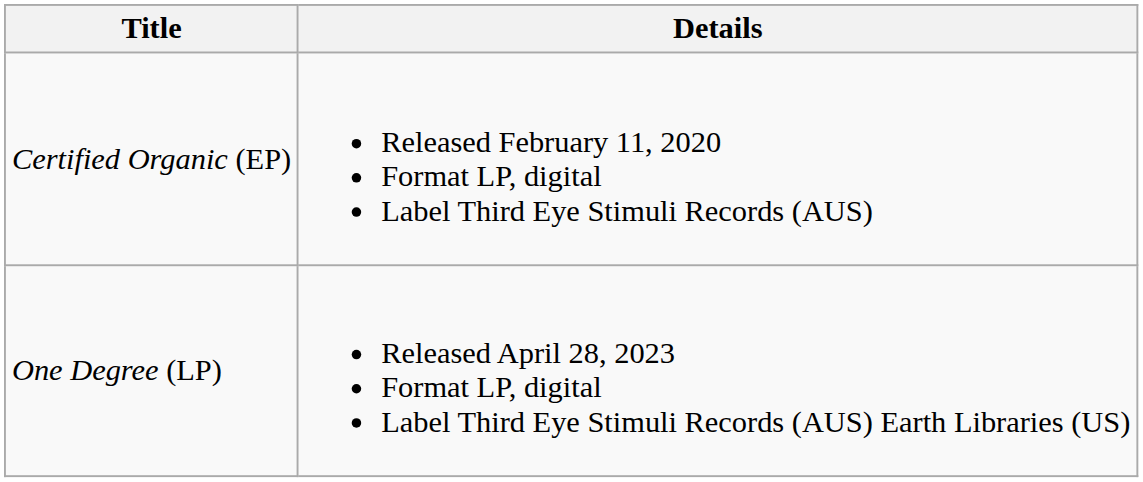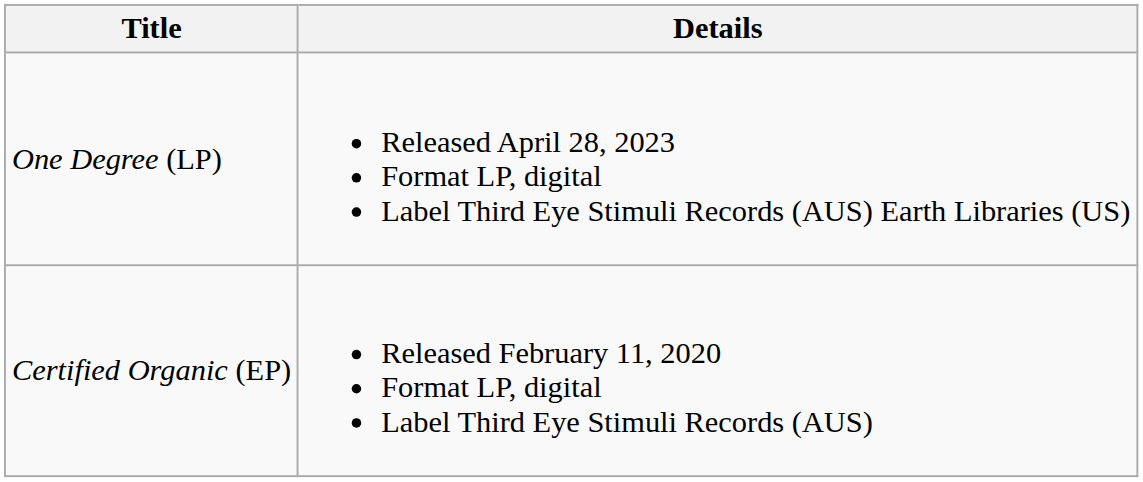rows swapped: One Degree (LP) <-> Certified Organic (EP)
